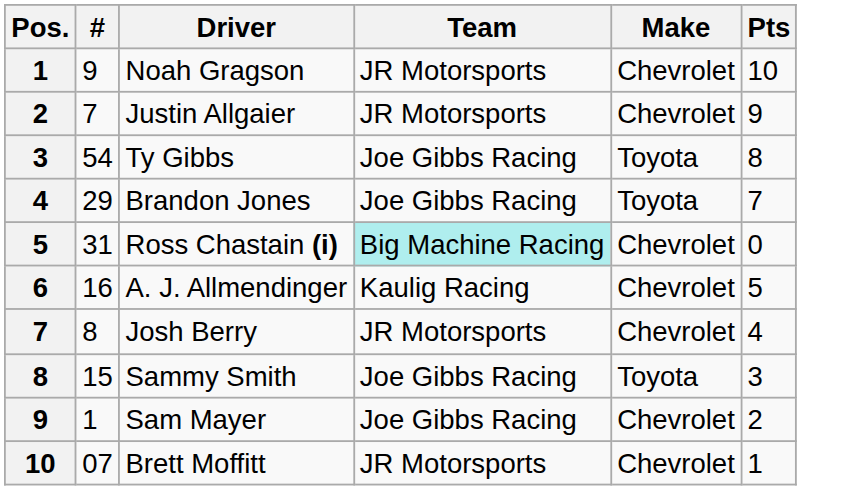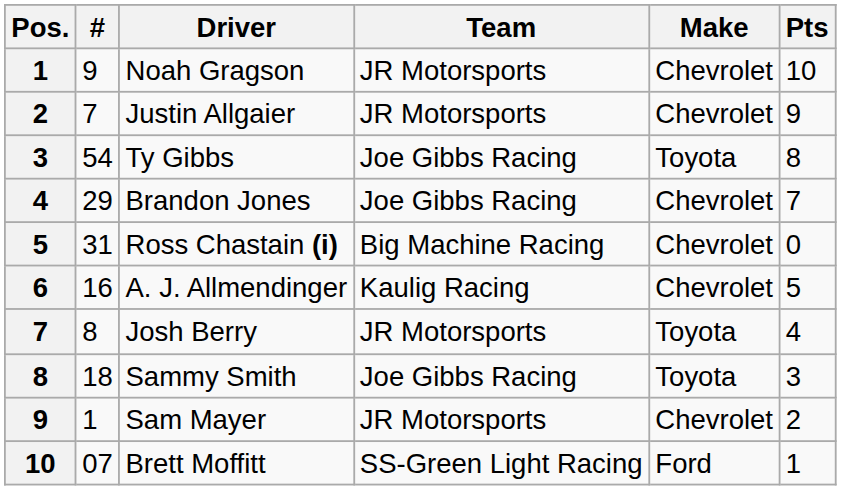Brandon Jones | Make: Toyota -> Chevrolet
Ross Chastain (i) | Team: paleturquoise background -> no background
Josh Berry | Make: Chevrolet -> Toyota
Sammy Smith | #: 15 -> 18
Sam Mayer | Team: Joe Gibbs Racing -> JR Motorsports
Brett Moffitt | Team: JR Motorsports -> SS-Green Light Racing
Brett Moffitt | Make: Chevrolet -> Ford
